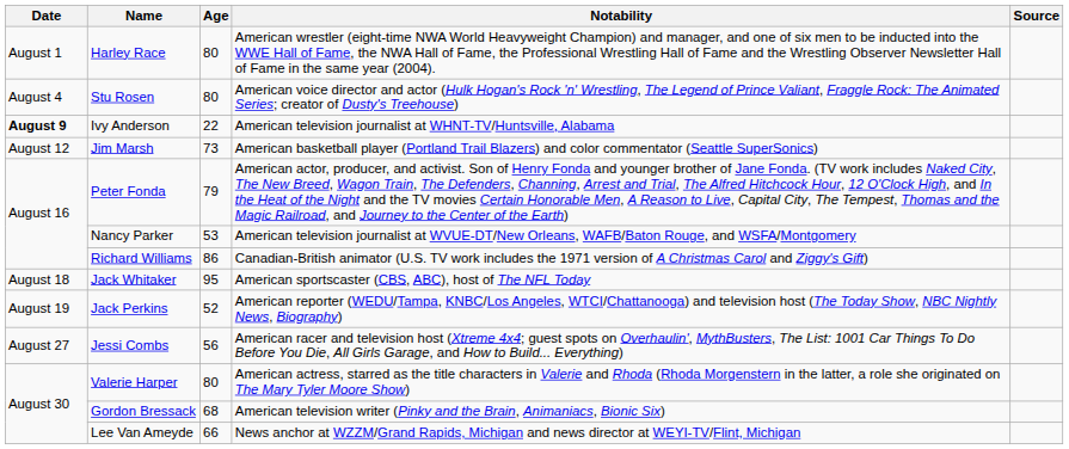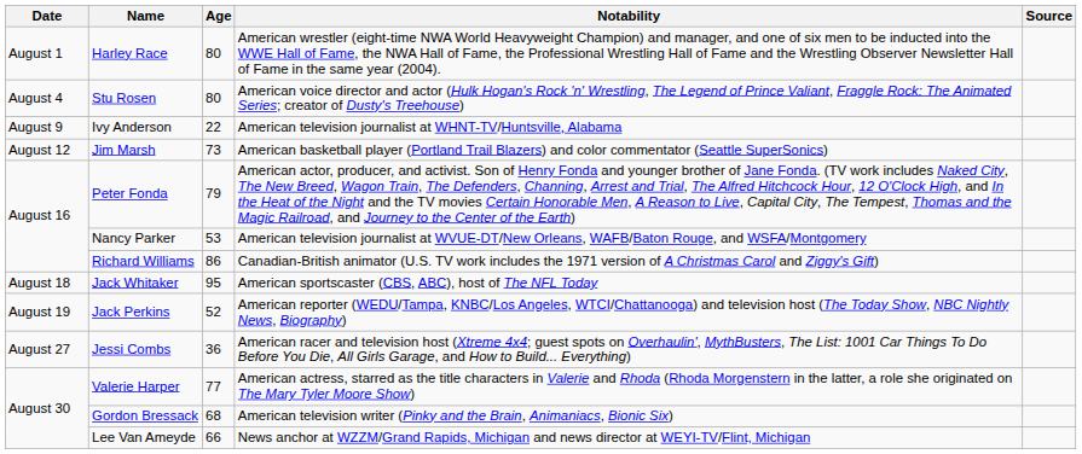Ivy Anderson | Date: bold -> normal
Jessi Combs | Age: 56 -> 36
Valerie Harper | Age: 80 -> 77
